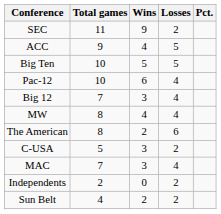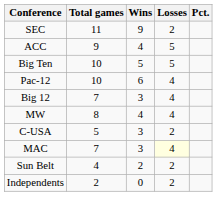- row: The American | 8 | 2 | 6
MAC | Losses: no background -> lightyellow background
rows swapped: Independents <-> Sun Belt
